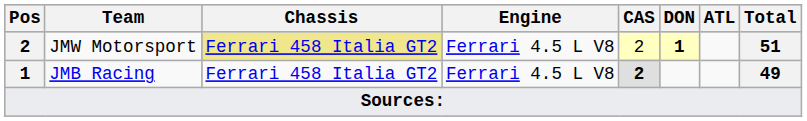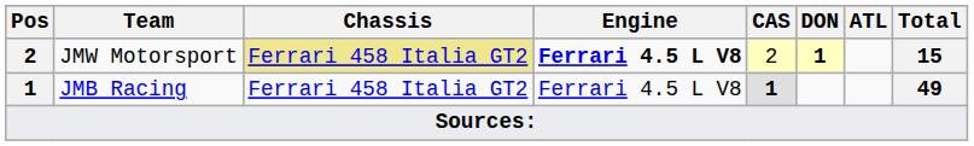JMW Motorsport | Engine: normal -> bold
JMW Motorsport | Total: 51 -> 15
JMB Racing | CAS: 2 -> 1
